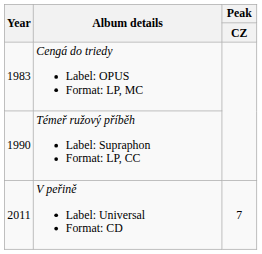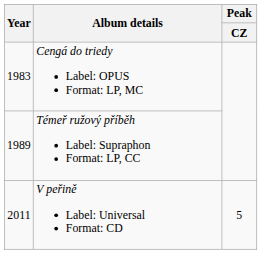Témeř ružový příběh Label: Supraphon Format: LP, CC | Year: 1990 -> 1989
V peřině Label: Universal Format: CD | Peak / CZ: 7 -> 5
